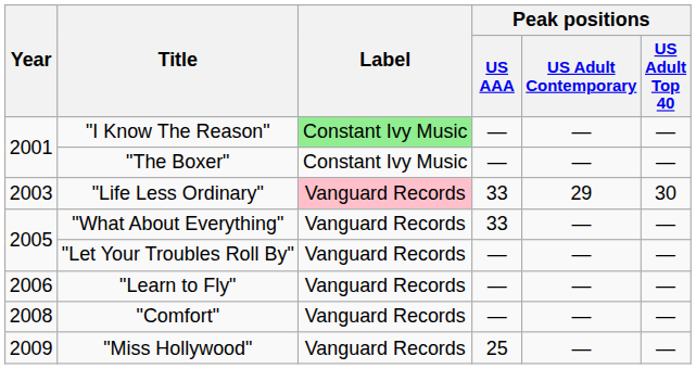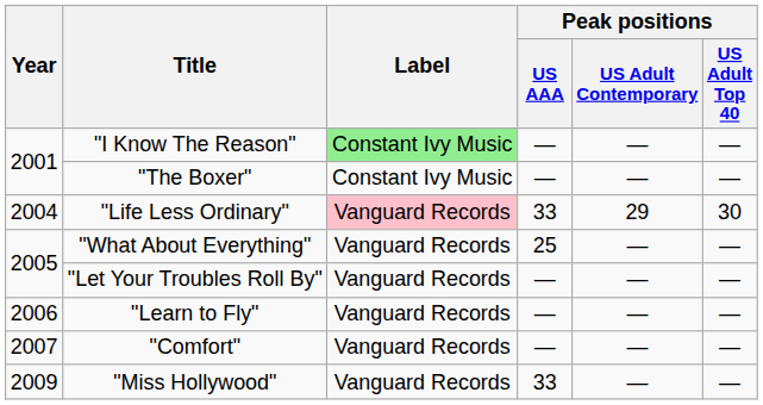"Life Less Ordinary" | Year: 2003 -> 2004
"What About Everything" | Peak positions / US AAA: 33 -> 25
"Comfort" | Year: 2008 -> 2007
"Miss Hollywood" | Peak positions / US AAA: 25 -> 33
